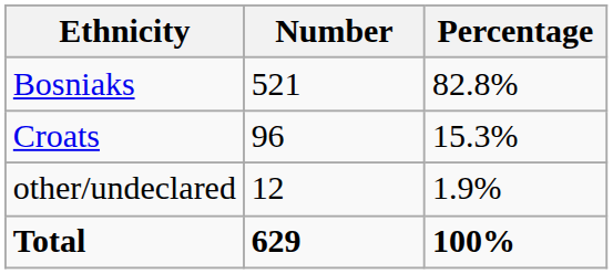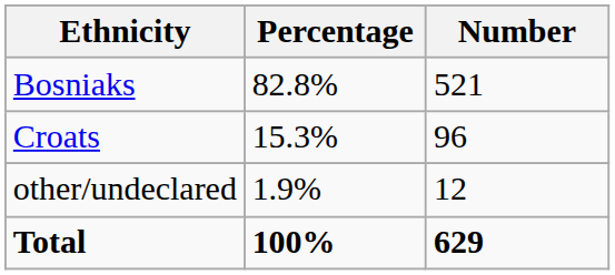columns swapped: Number <-> Percentage
